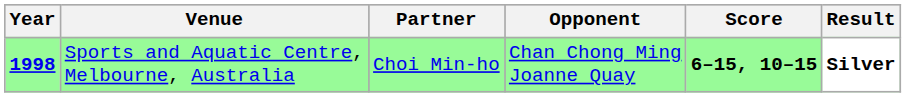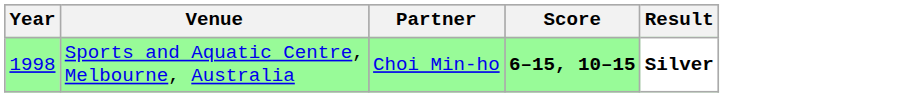- column: Opponent | Chan Chong Ming Joanne Quay
Sports and Aquatic Centre, Melbourne, Australia | Year: bold -> normal
